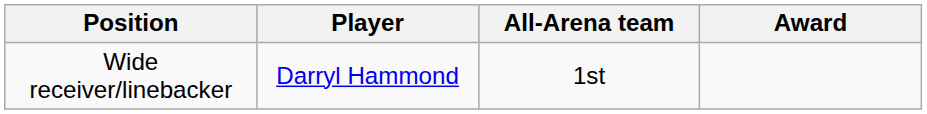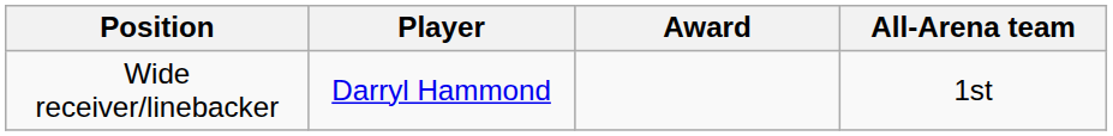columns swapped: Award <-> All-Arena team
